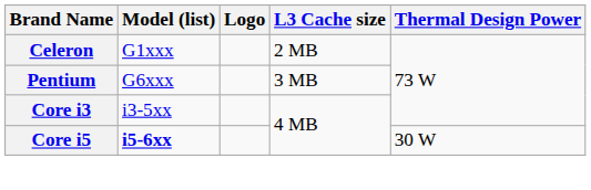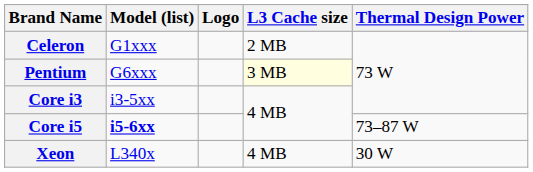Pentium | L3 Cache size: no background -> lightyellow background
Core i5 | Thermal Design Power: 30 W -> 73–87 W
+ row: Xeon | L340x | 4 MB | 30 W
